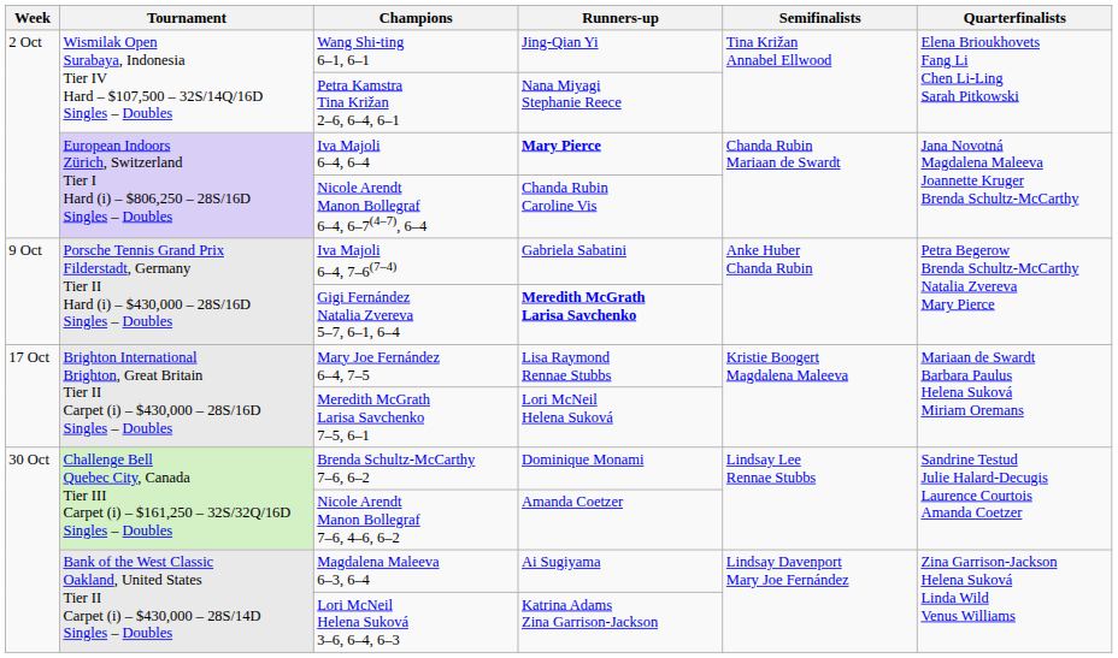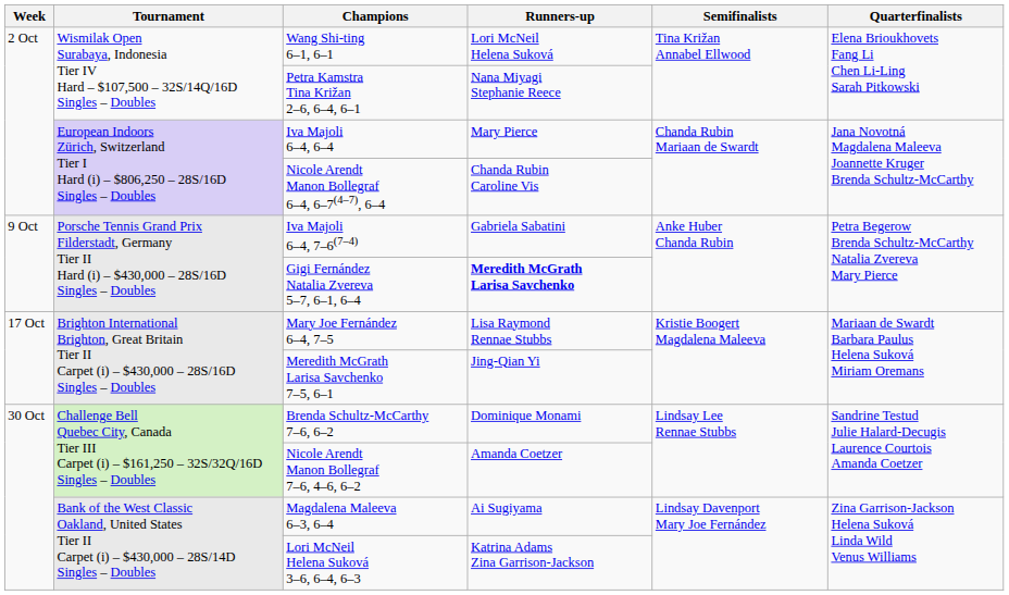Wang Shi-ting 6–1, 6–1 | Runners-up: Jing-Qian Yi -> Lori McNeil Helena Suková
Iva Majoli 6–4, 6–4 | Runners-up: bold -> normal
Meredith McGrath Larisa Savchenko 7–5, 6–1 | Runners-up: Lori McNeil Helena Suková -> Jing-Qian Yi
